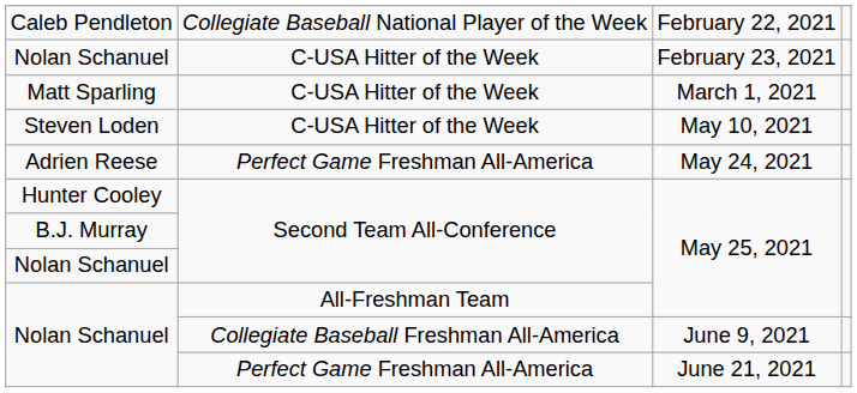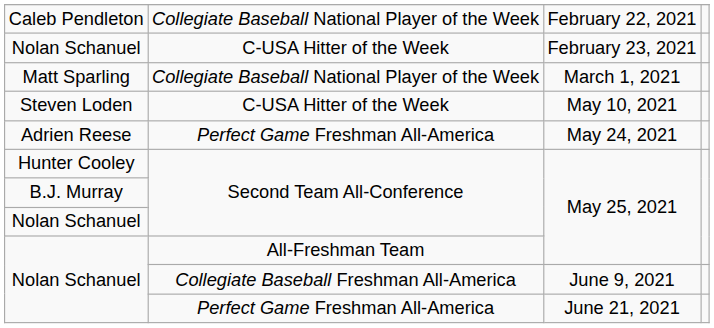March 1, 2021 | column 2: C-USA Hitter of the Week -> Collegiate Baseball National Player of the Week
